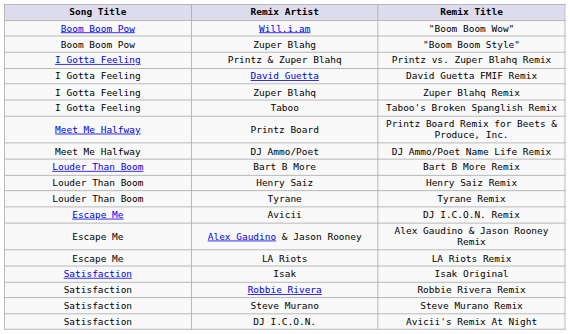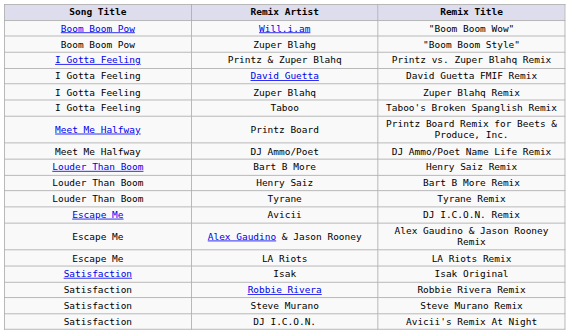Bart B More | Remix Title: Bart B More Remix -> Henry Saiz Remix
Henry Saiz | Remix Title: Henry Saiz Remix -> Bart B More Remix
